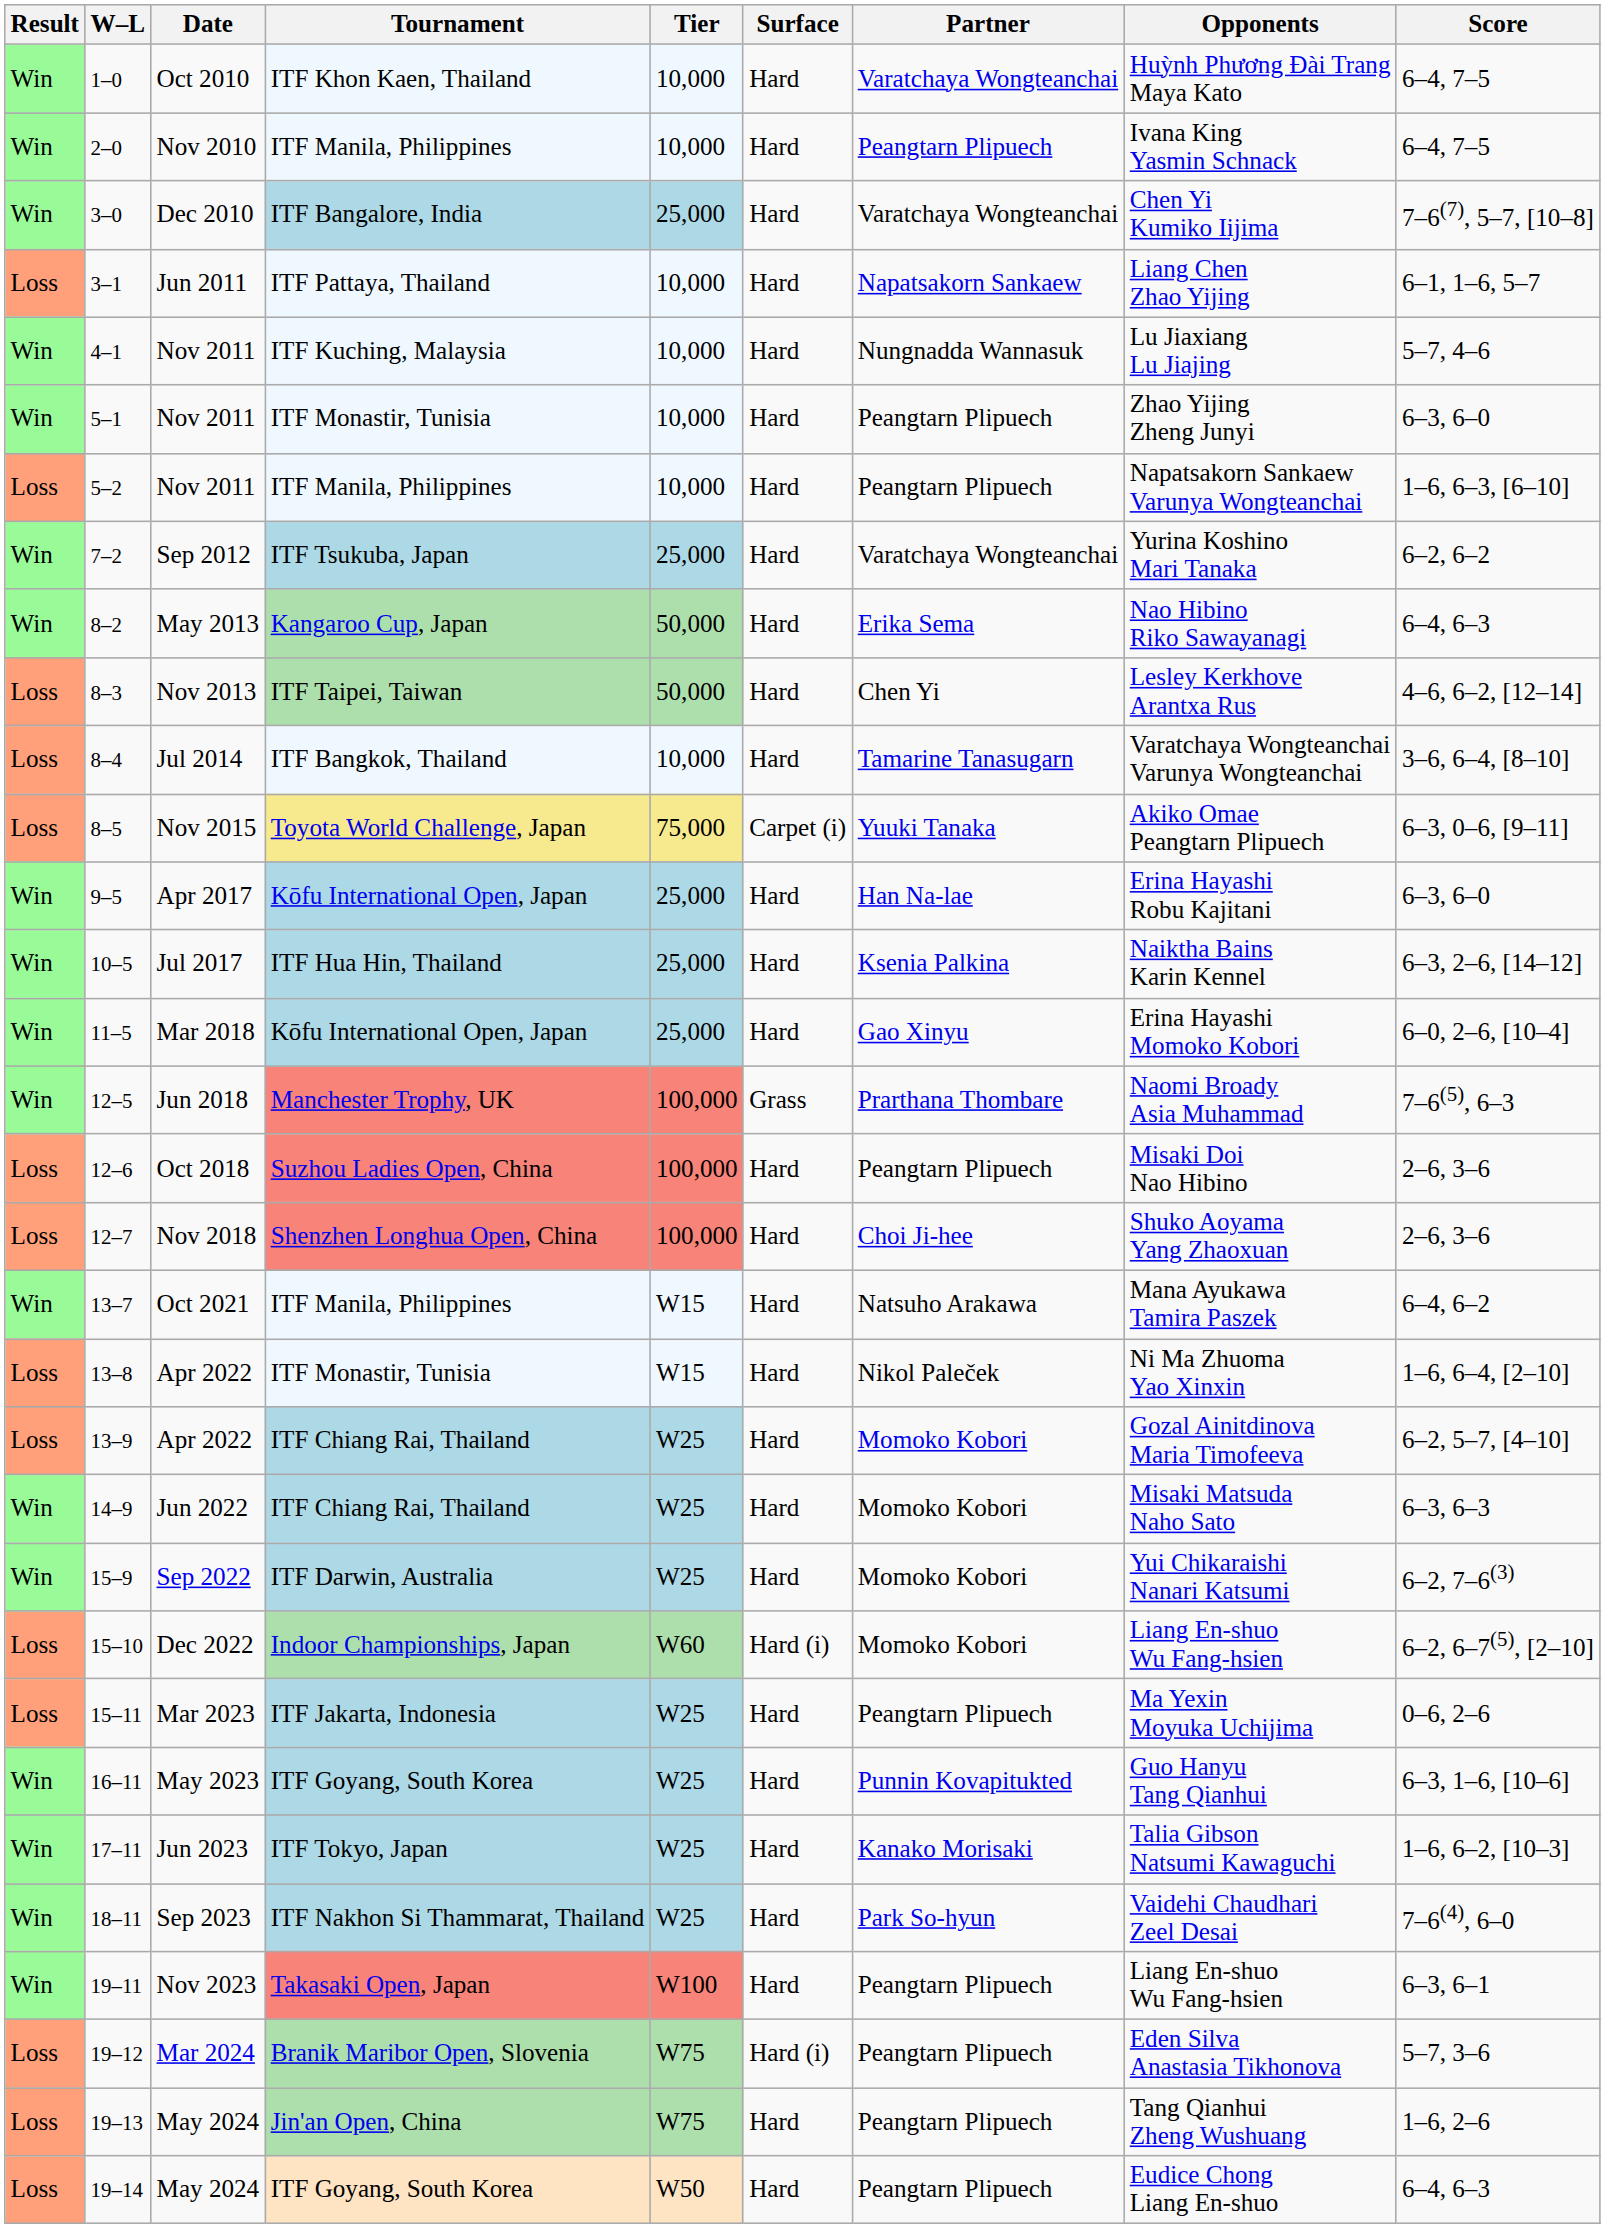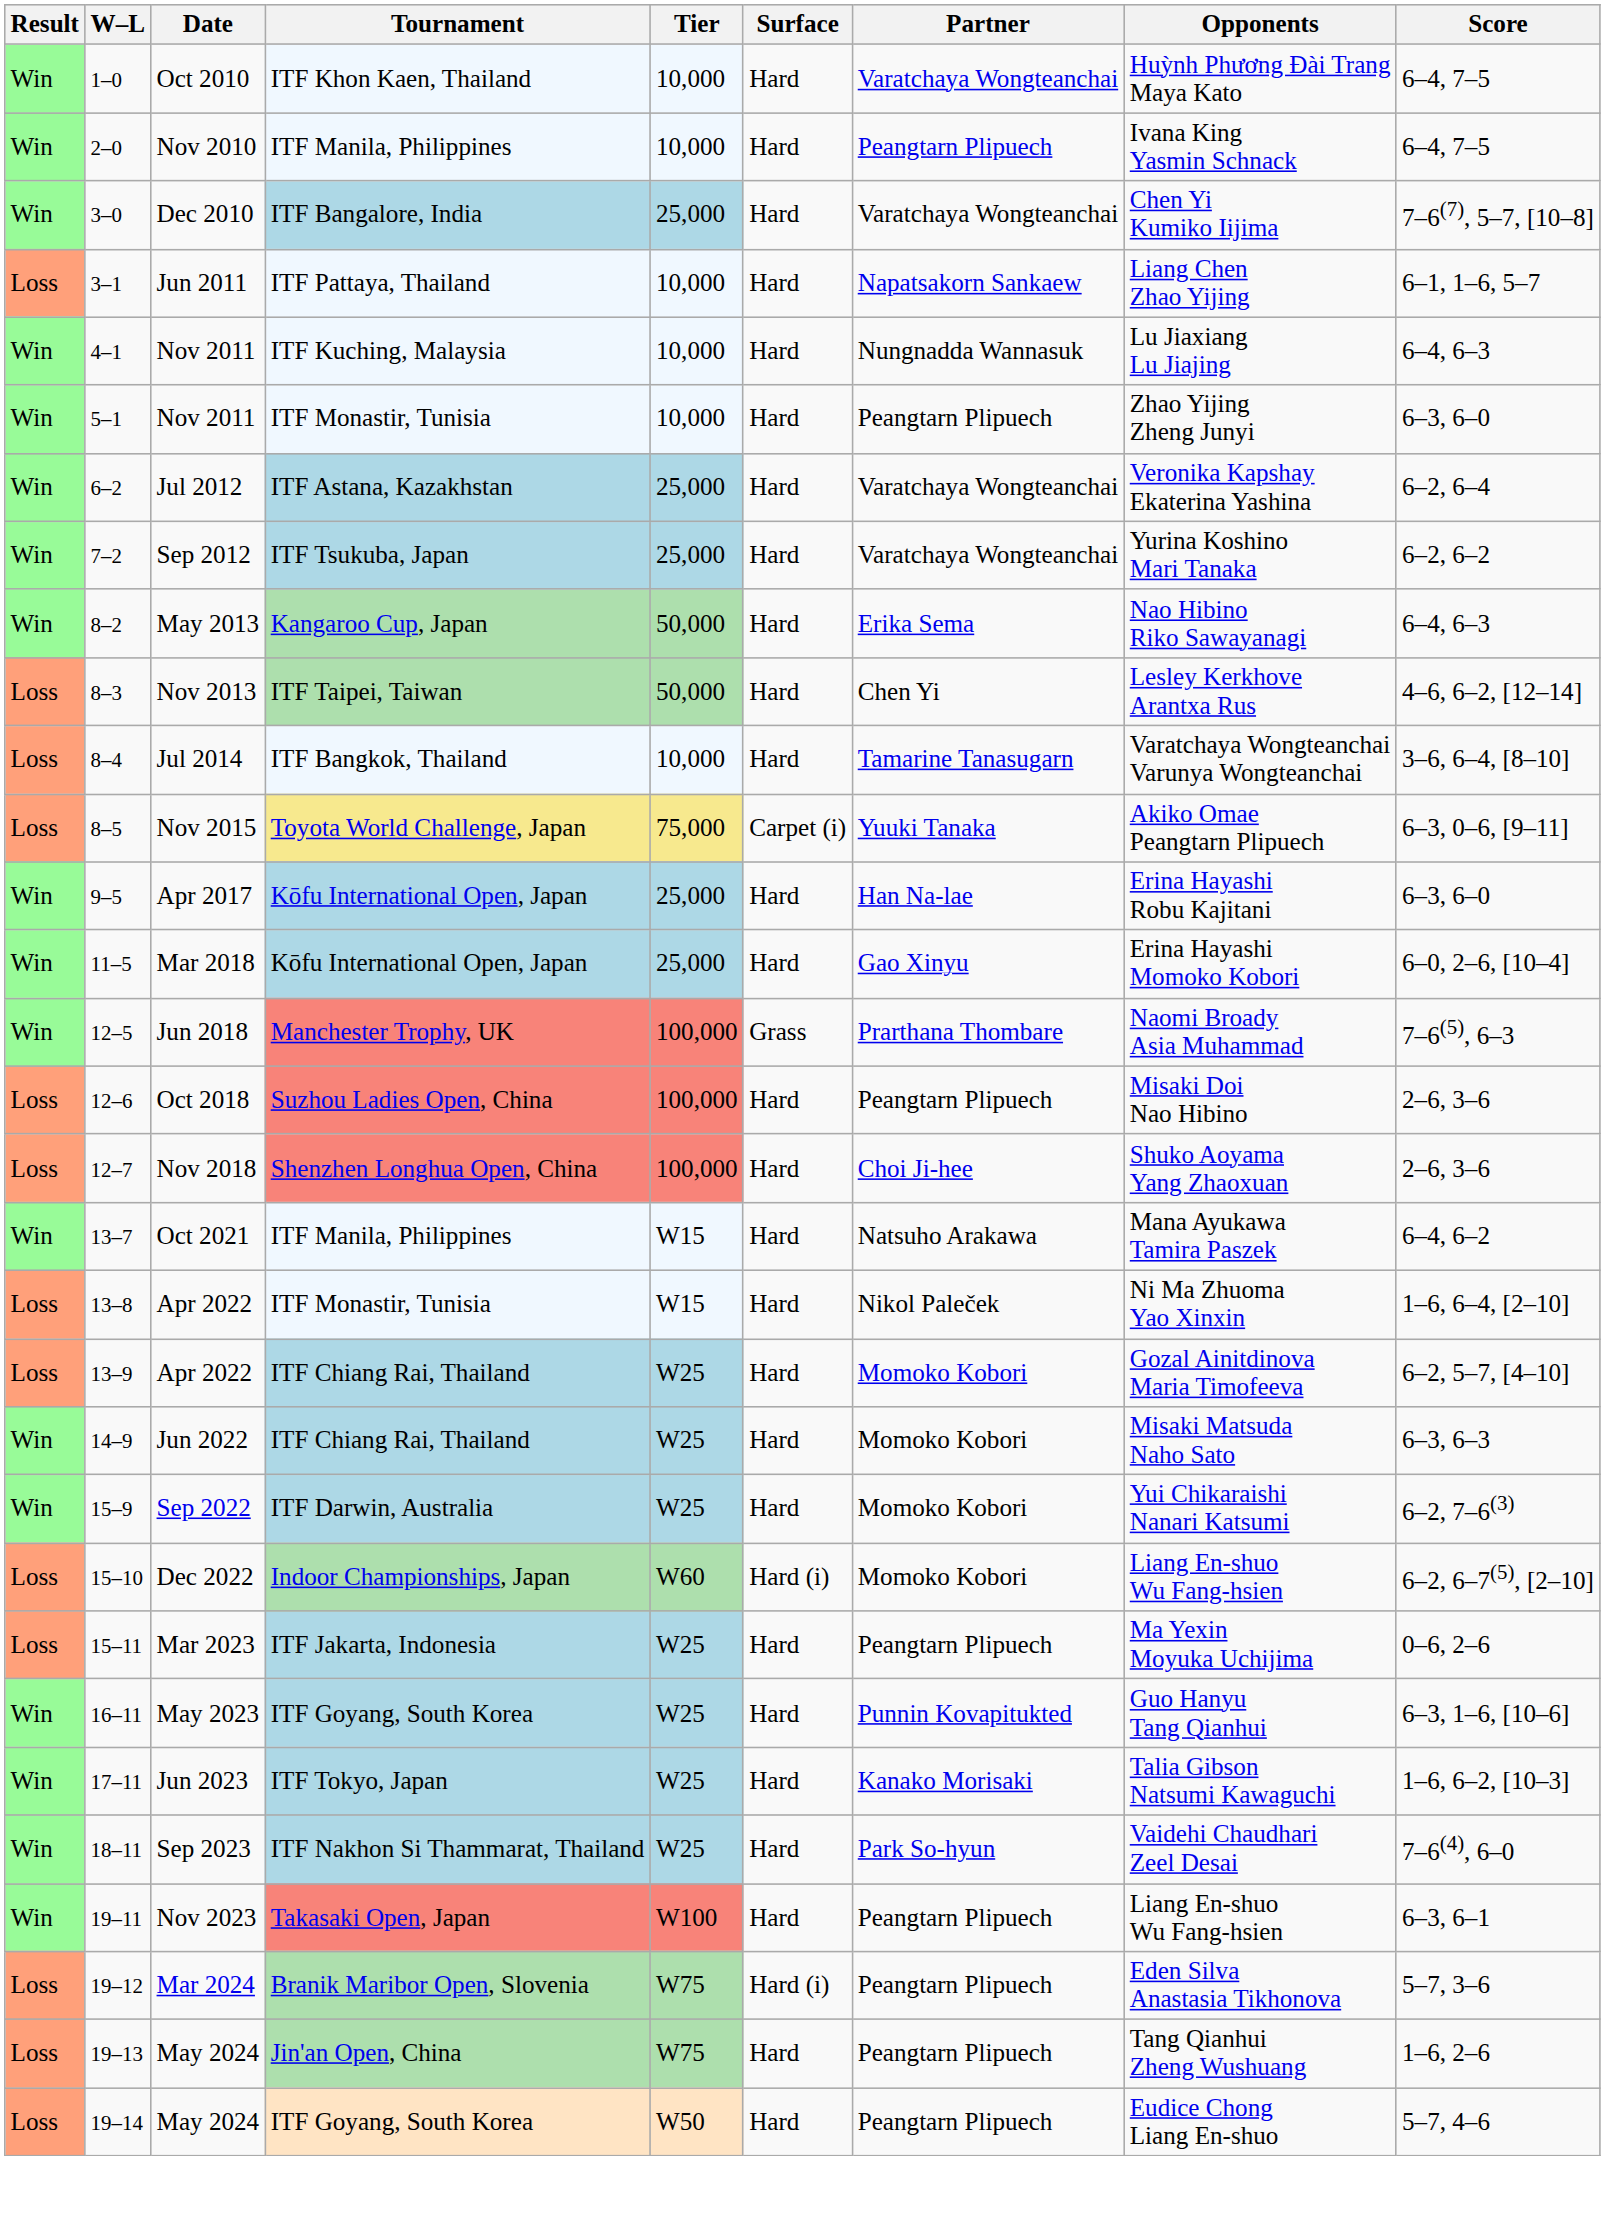4–1 | Score: 5–7, 4–6 -> 6–4, 6–3
- row: Loss | 5–2 | Nov 2011 | ITF Manila, Philippines | 10,000 | Hard | Peangtarn Plipuech | Napatsakorn Sankaew Varunya Wongteanchai | 1–6, 6–3, [6–10]
+ row: Win | 6–2 | Jul 2012 | ITF Astana, Kazakhstan | 25,000 | Hard | Varatchaya Wongteanchai | Veronika Kapshay Ekaterina Yashina | 6–2, 6–4
- row: Win | 10–5 | Jul 2017 | ITF Hua Hin, Thailand | 25,000 | Hard | Ksenia Palkina | Naiktha Bains Karin Kennel | 6–3, 2–6, [14–12]
19–14 | Score: 6–4, 6–3 -> 5–7, 4–6
